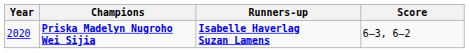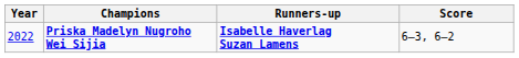Priska Madelyn Nugroho Wei Sijia | Year: 2020 -> 2022
